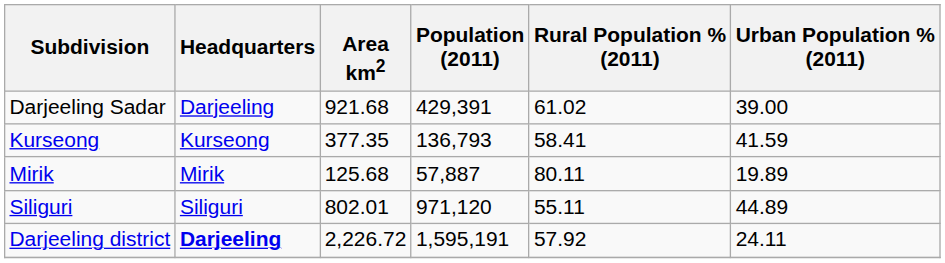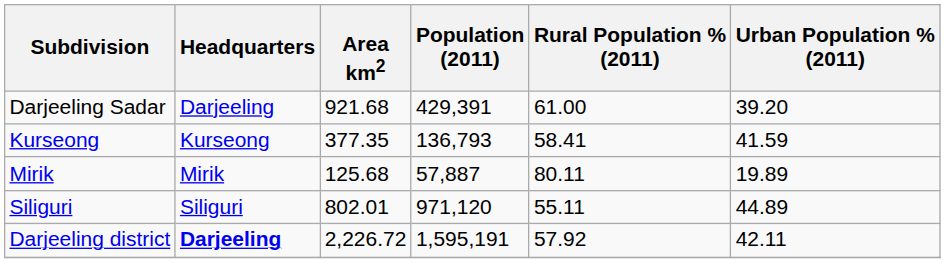Darjeeling Sadar | Rural Population % (2011): 61.02 -> 61.00
Darjeeling Sadar | Urban Population % (2011): 39.00 -> 39.20
Darjeeling district | Urban Population % (2011): 24.11 -> 42.11
